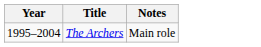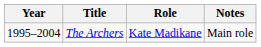+ column: Role | Kate Madikane
